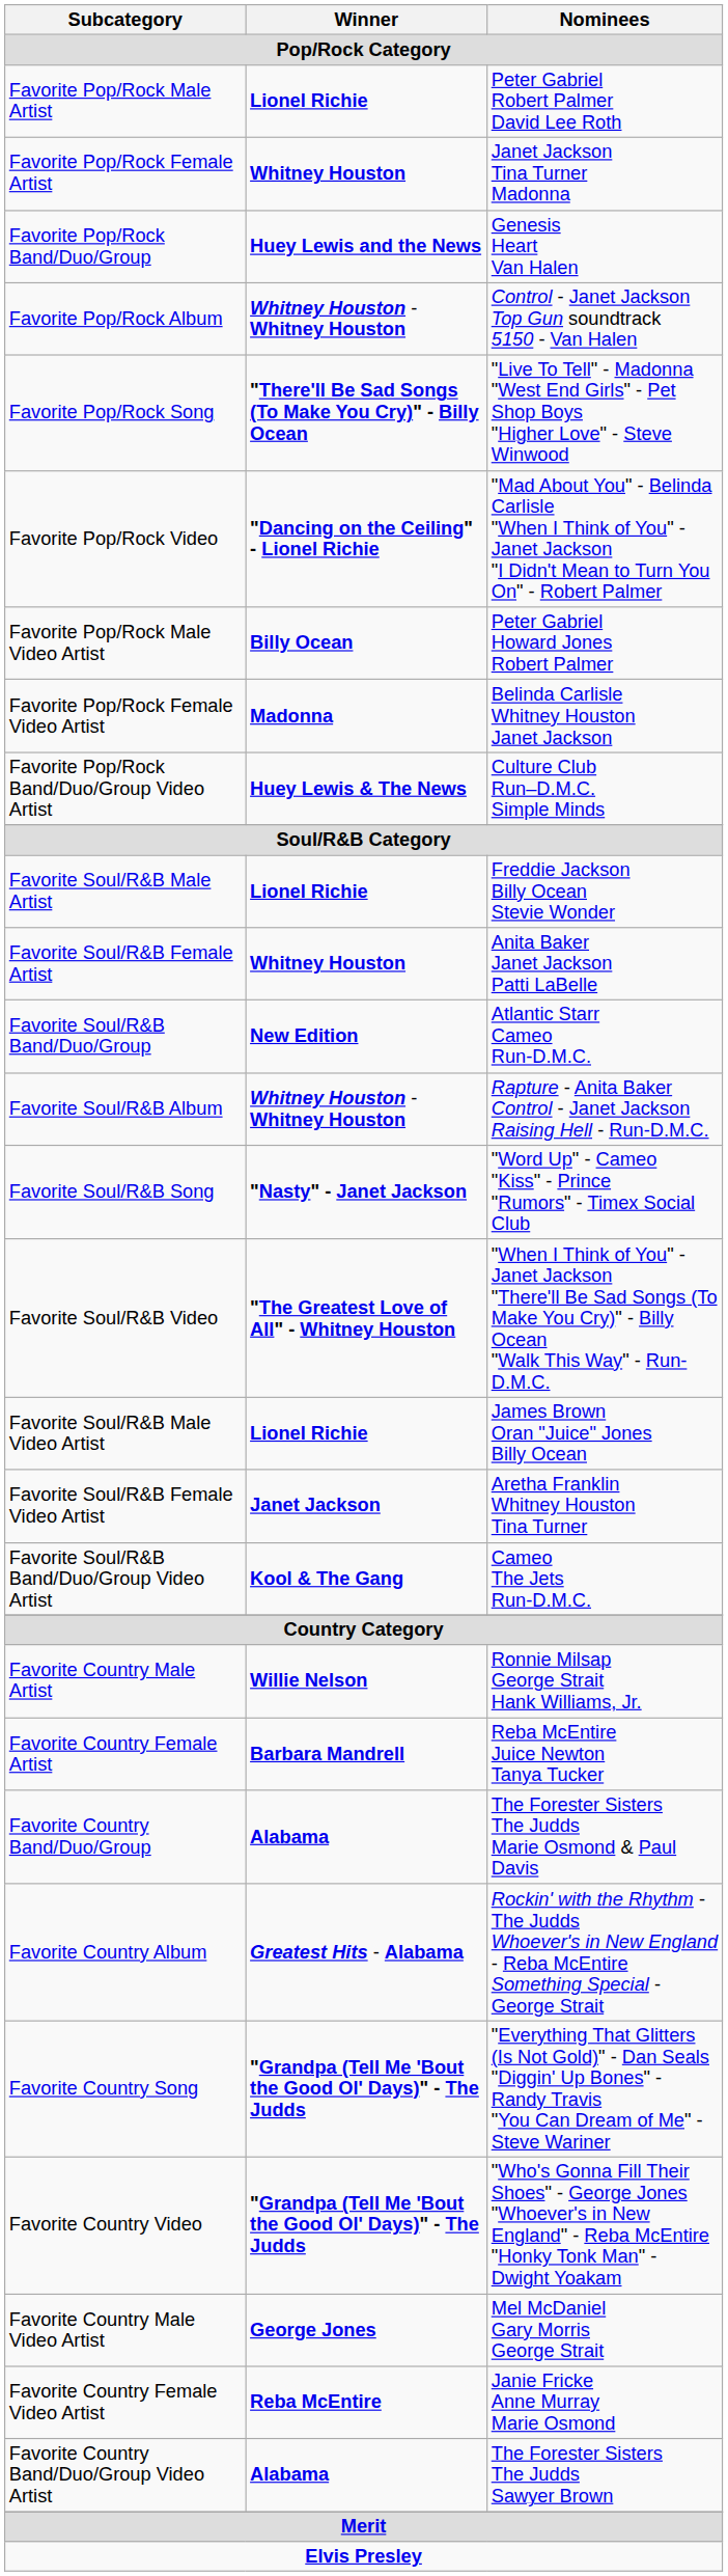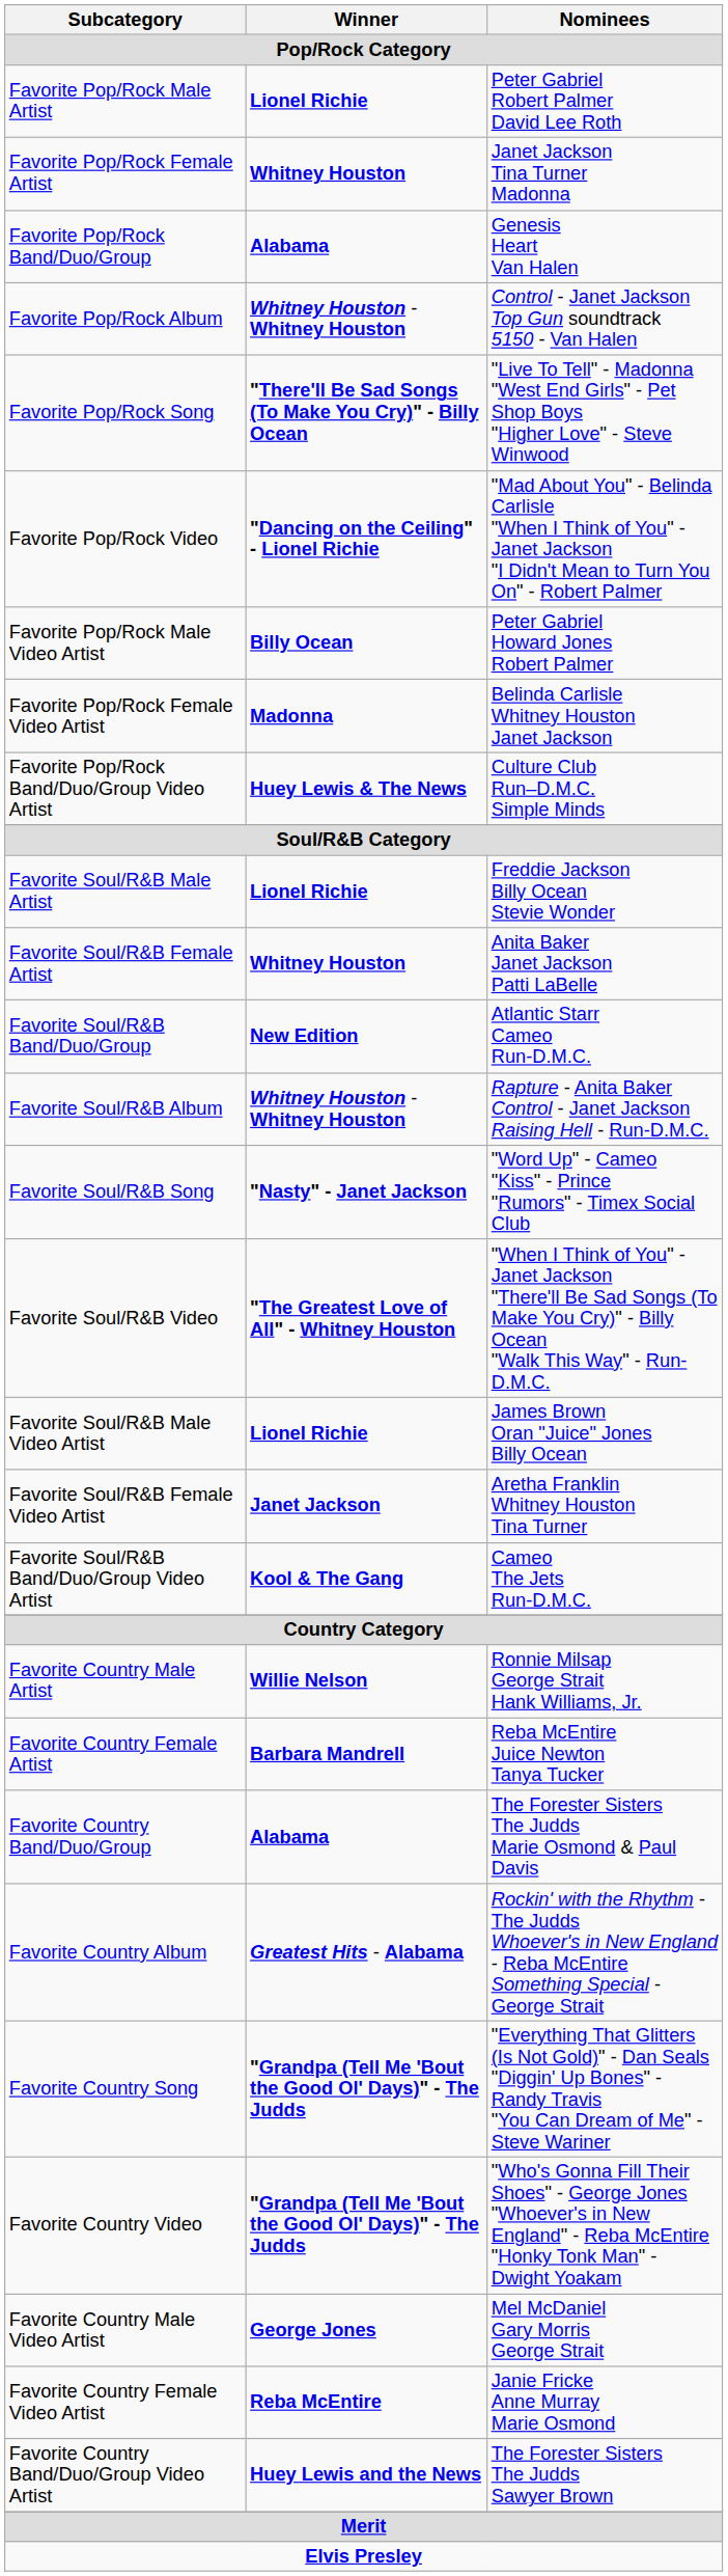Favorite Pop/Rock Band/Duo/Group | Winner: Huey Lewis and the News -> Alabama
Favorite Country Band/Duo/Group Video Artist | Winner: Alabama -> Huey Lewis and the News
